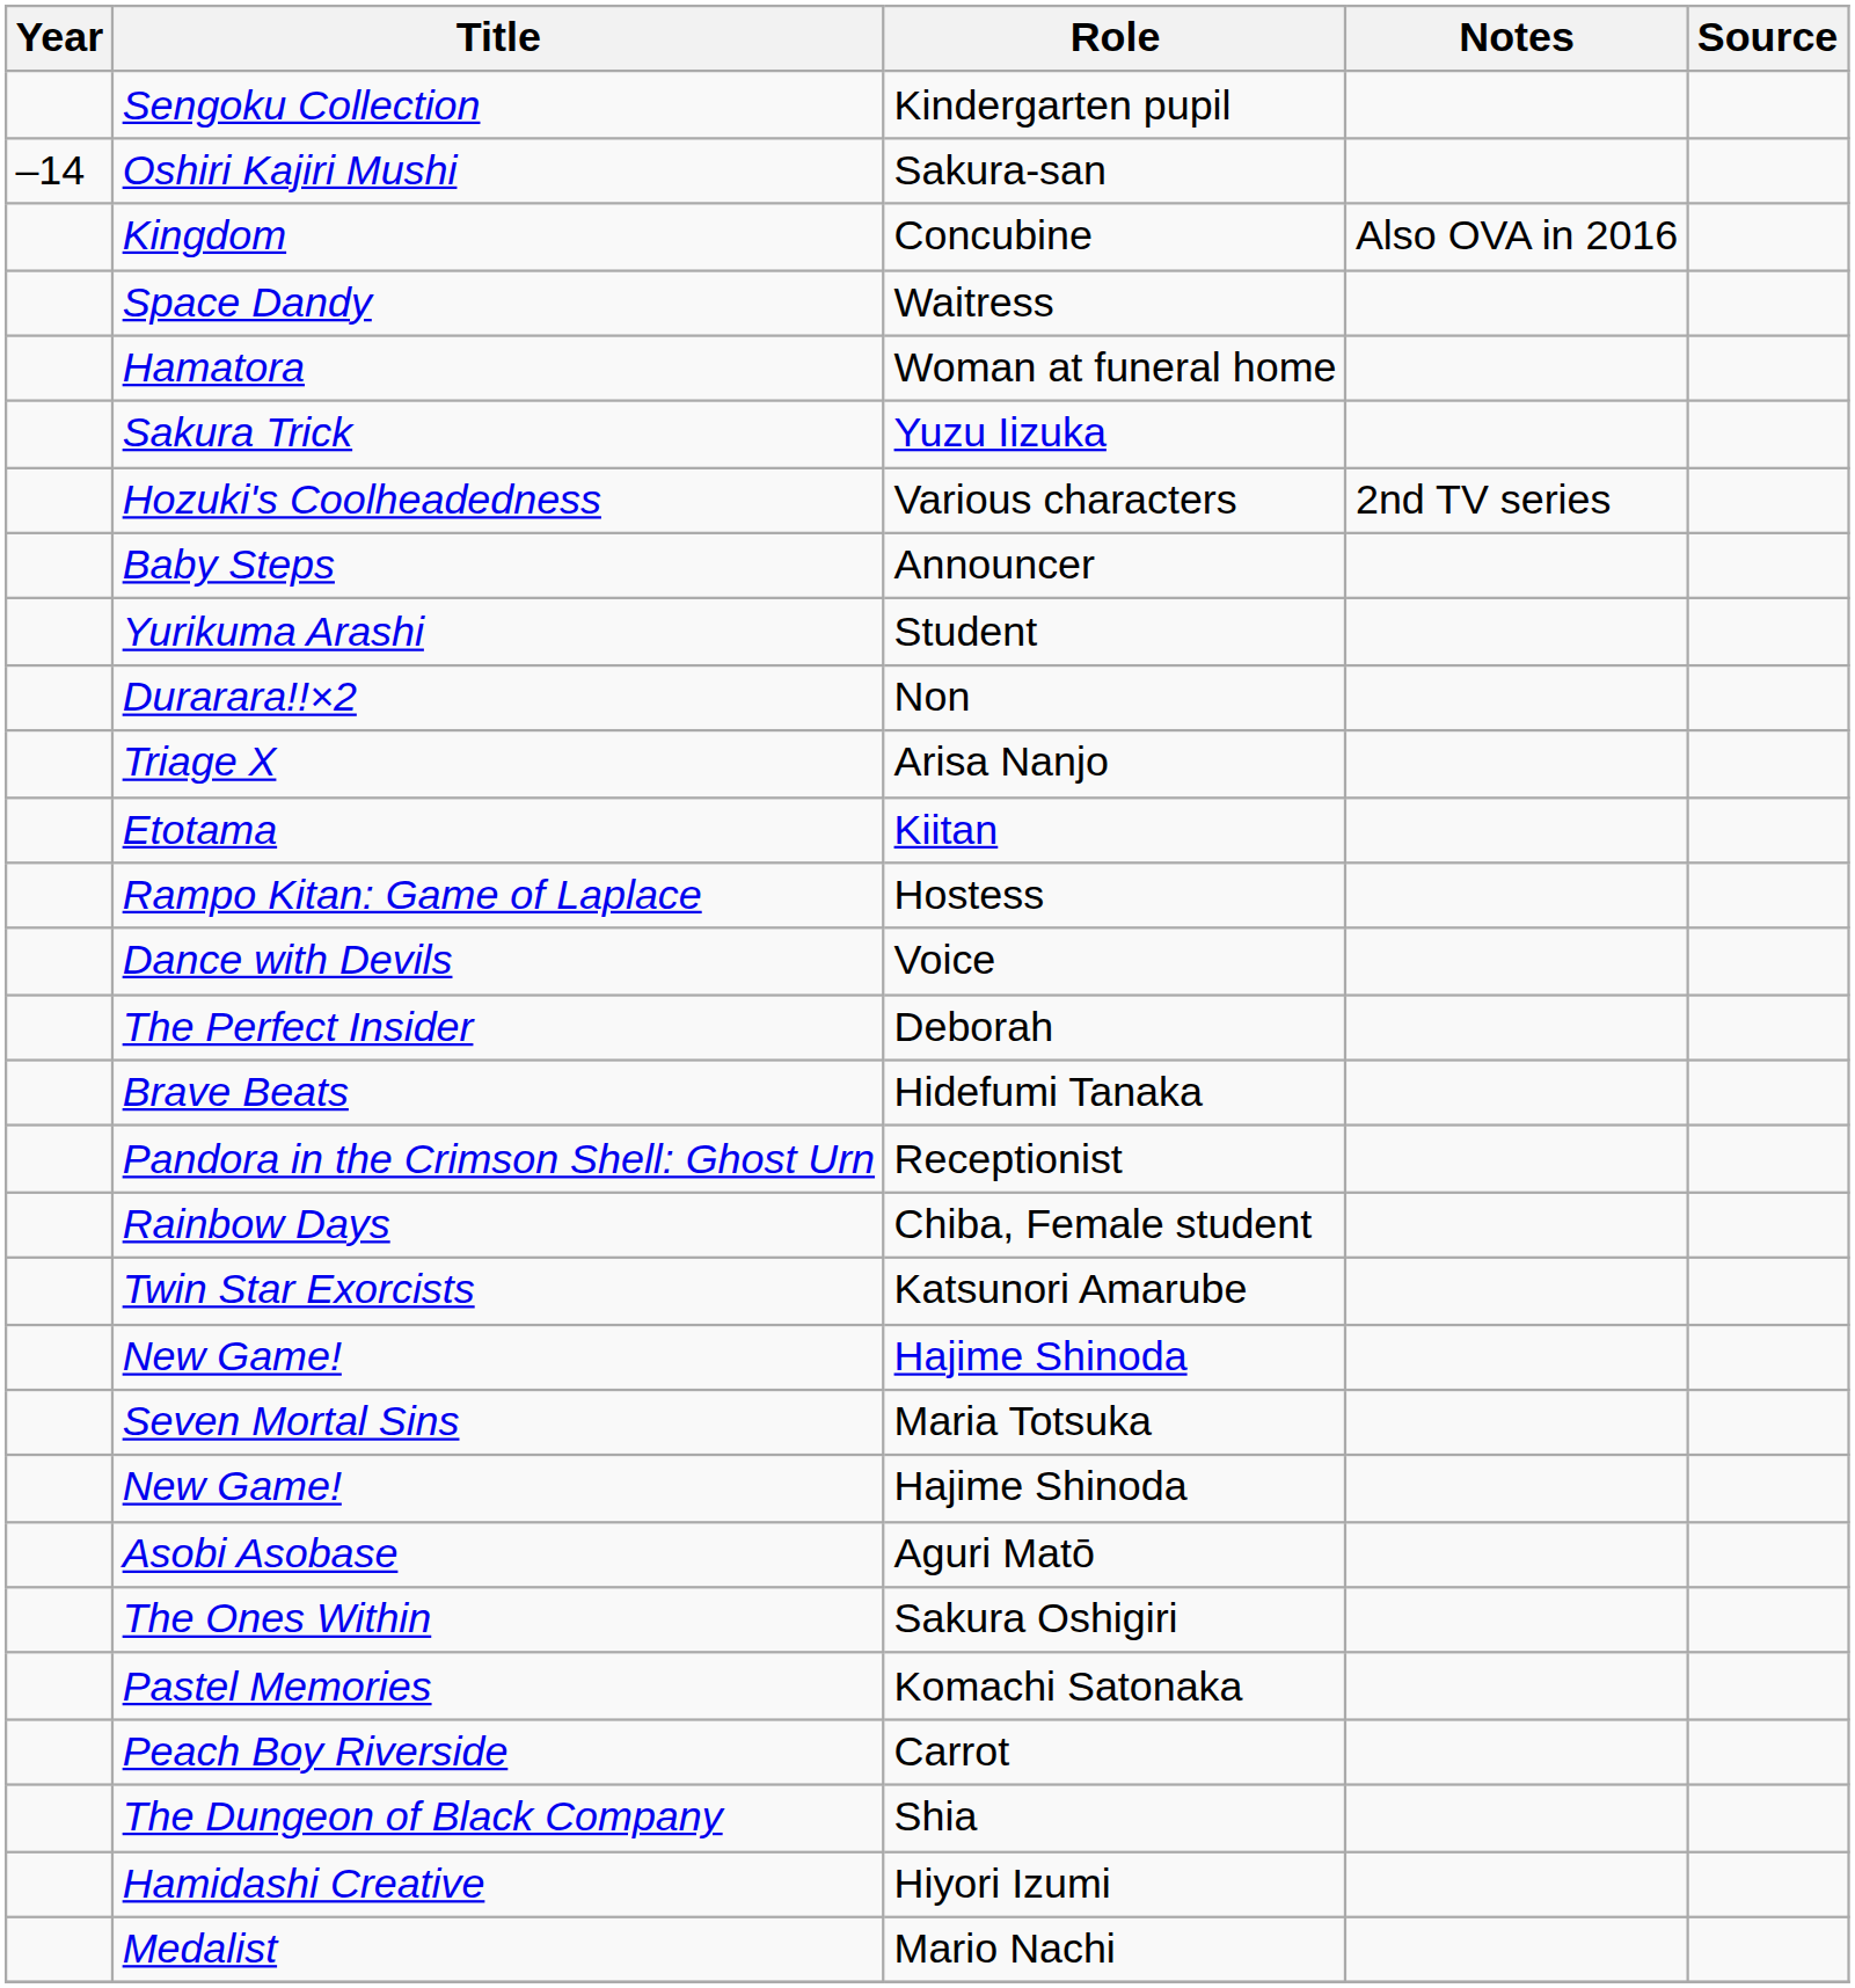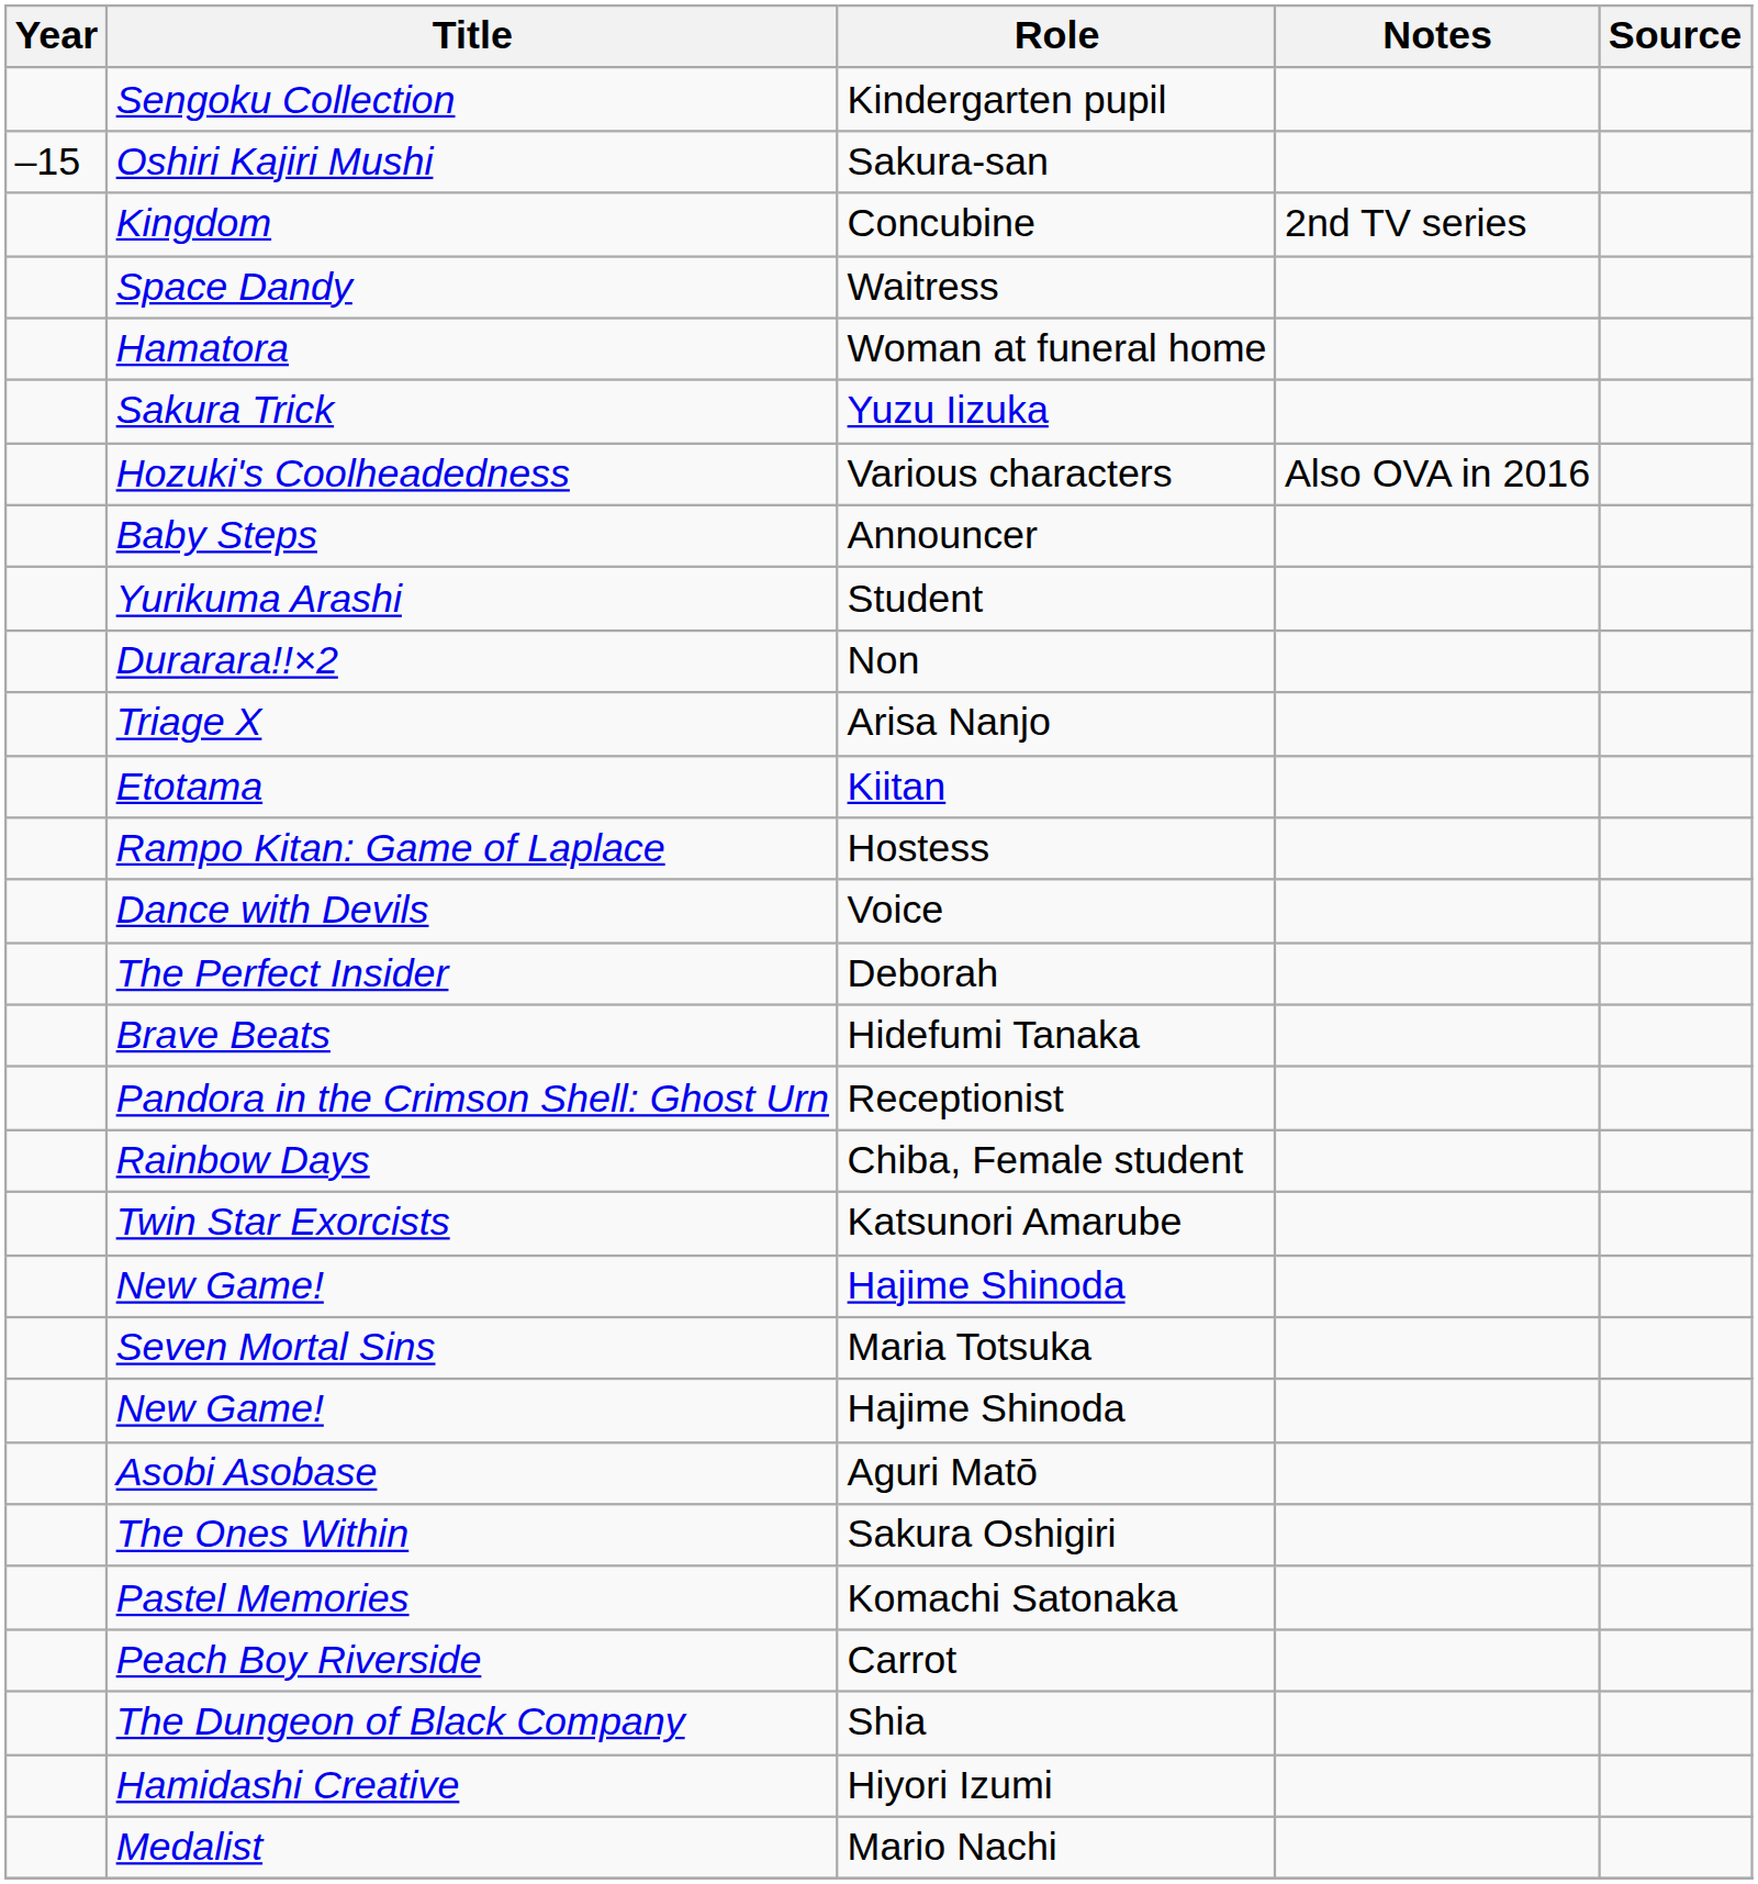Oshiri Kajiri Mushi | Year: –14 -> –15
Kingdom | Notes: Also OVA in 2016 -> 2nd TV series
Hozuki's Coolheadedness | Notes: 2nd TV series -> Also OVA in 2016
